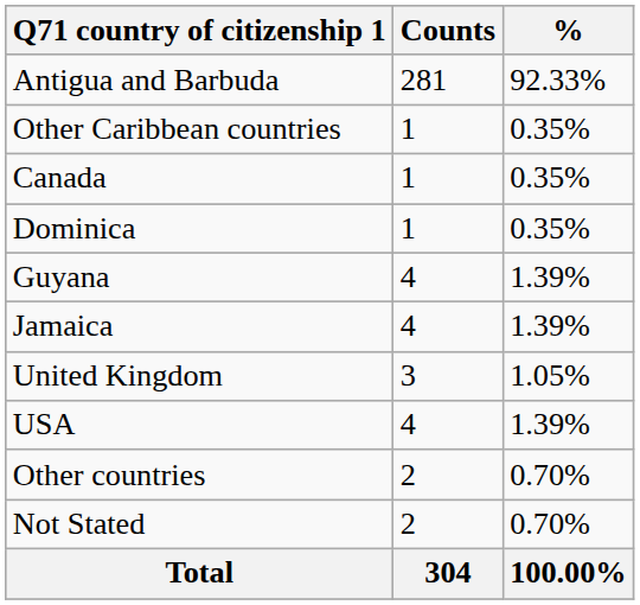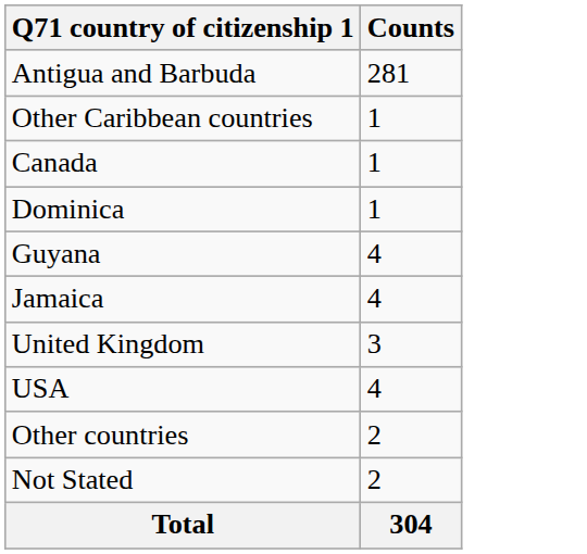- column: % | 92.33% | 0.35% | 0.35% | 0.35% | 1.39% | 1.39% | 1.05% | 1.39% | 0.70% | 0.70% | 100.00%
